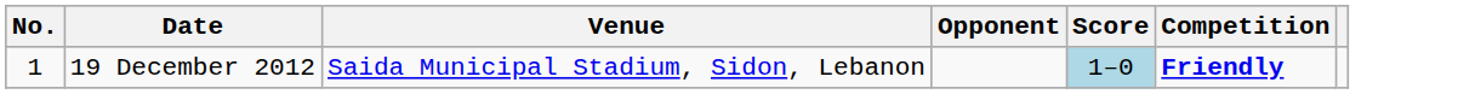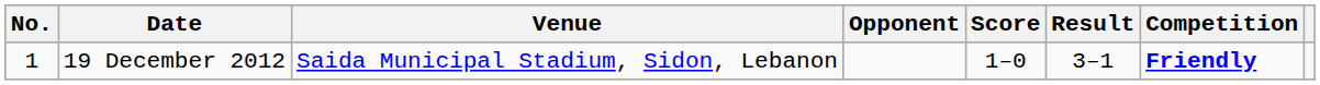+ column: Result | 3–1
19 December 2012 | Score: lightblue background -> no background
